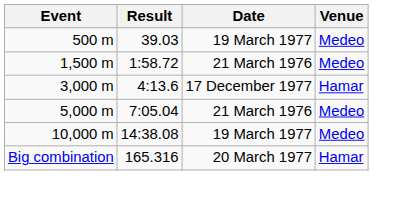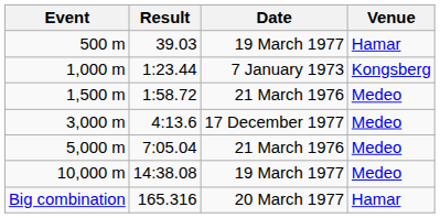500 m | Venue: Medeo -> Hamar
+ row: 1,000 m | 1:23.44 | 7 January 1973 | Kongsberg
3,000 m | Venue: Hamar -> Medeo
